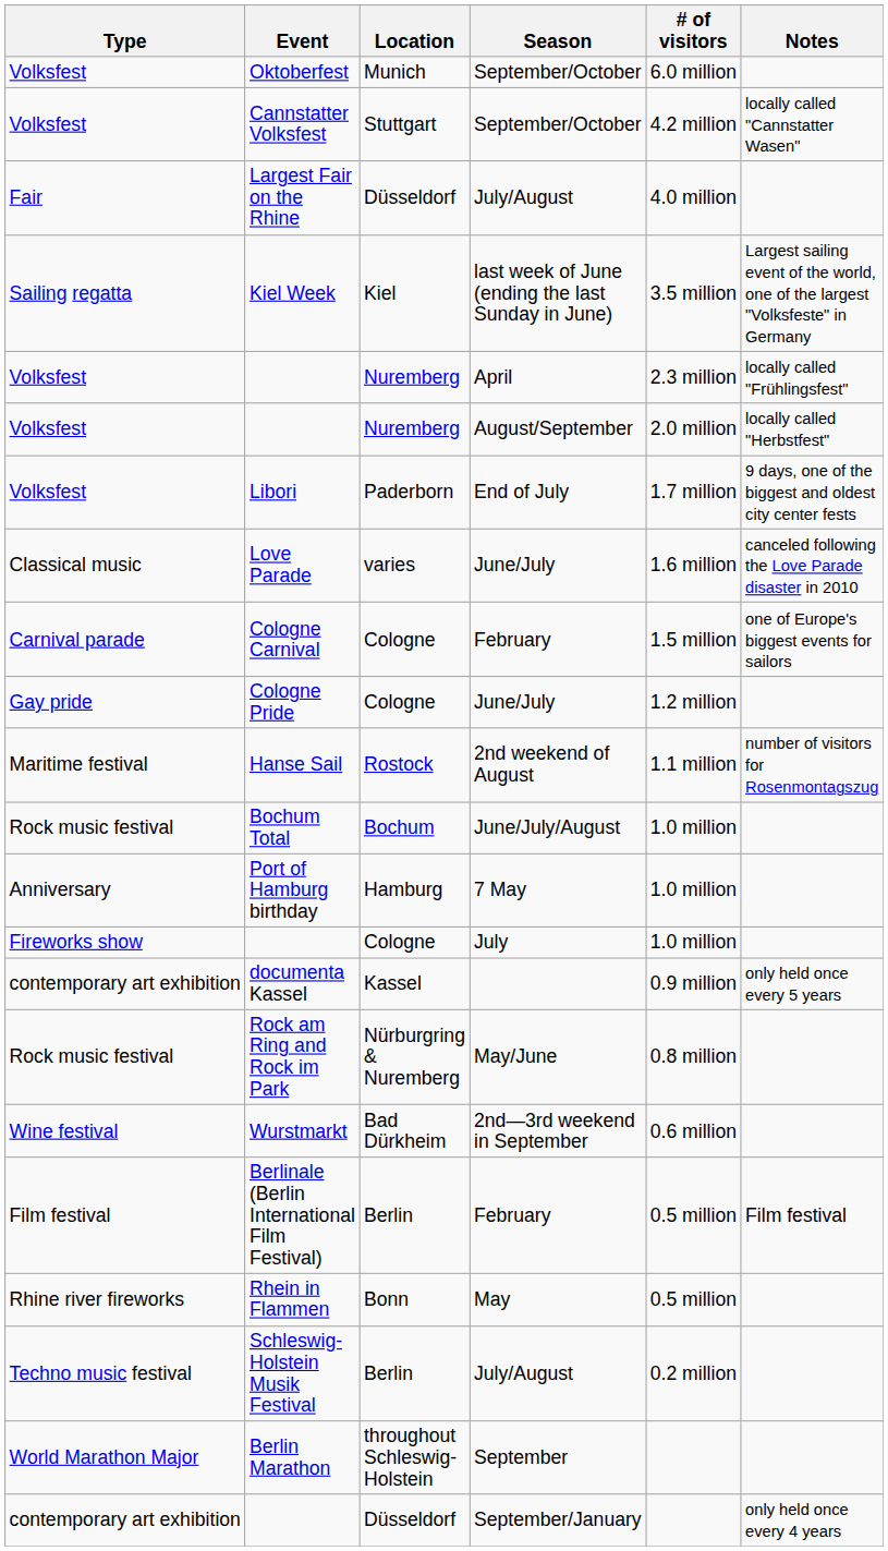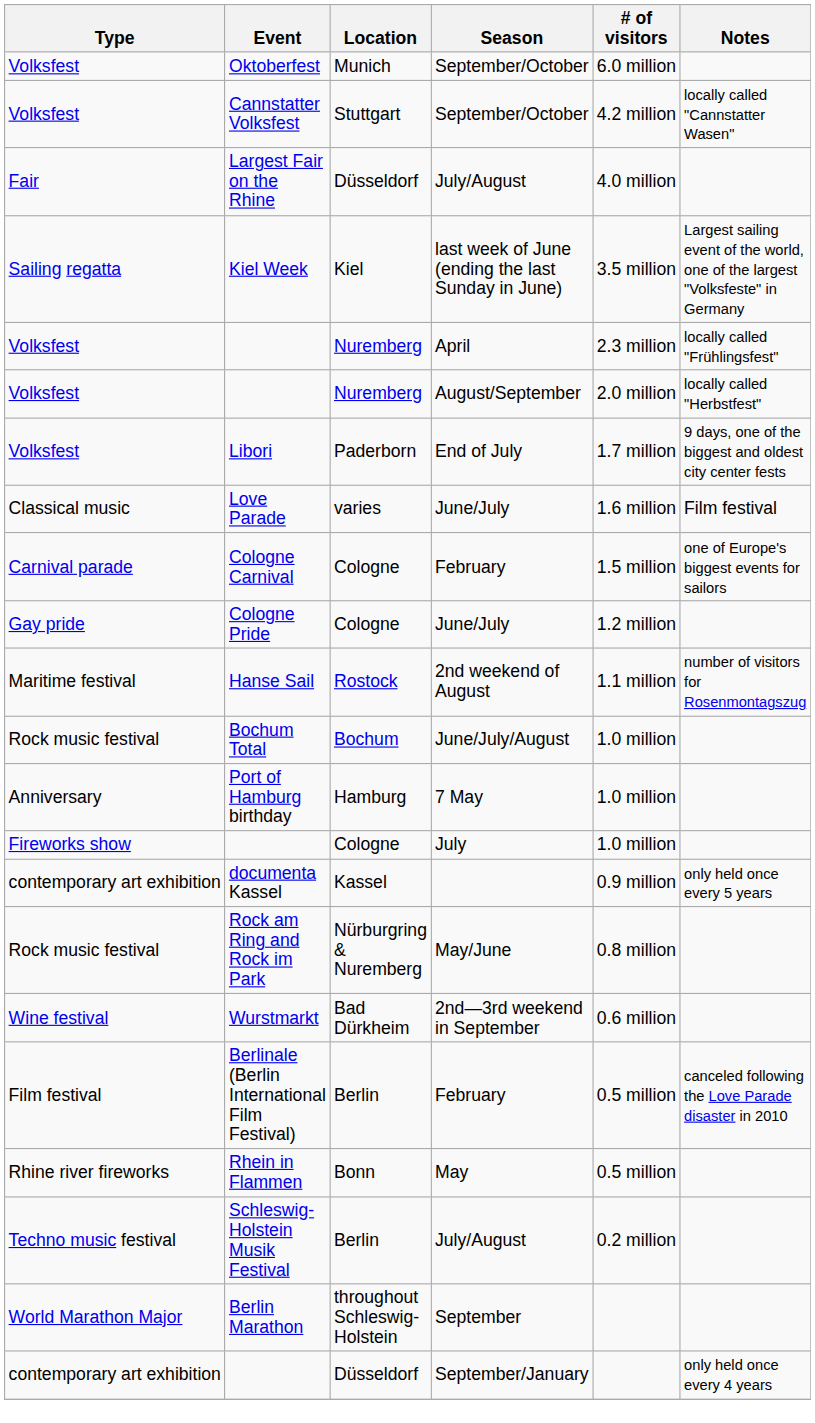Love Parade | Notes: canceled following the Love Parade disaster in 2010 -> Film festival
Berlinale (Berlin International Film Festival) | Notes: Film festival -> canceled following the Love Parade disaster in 2010
